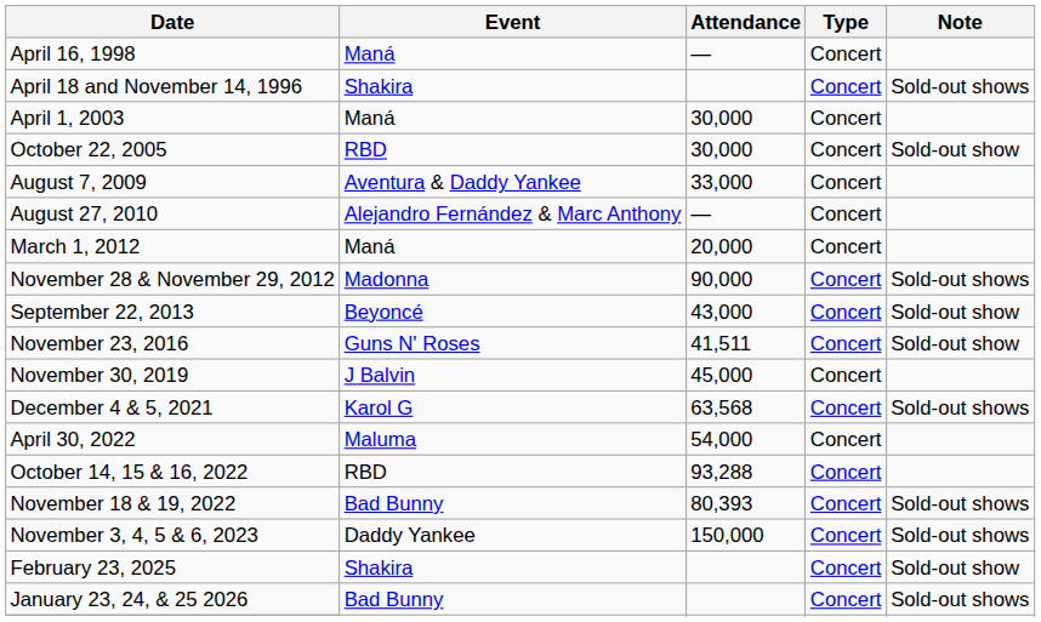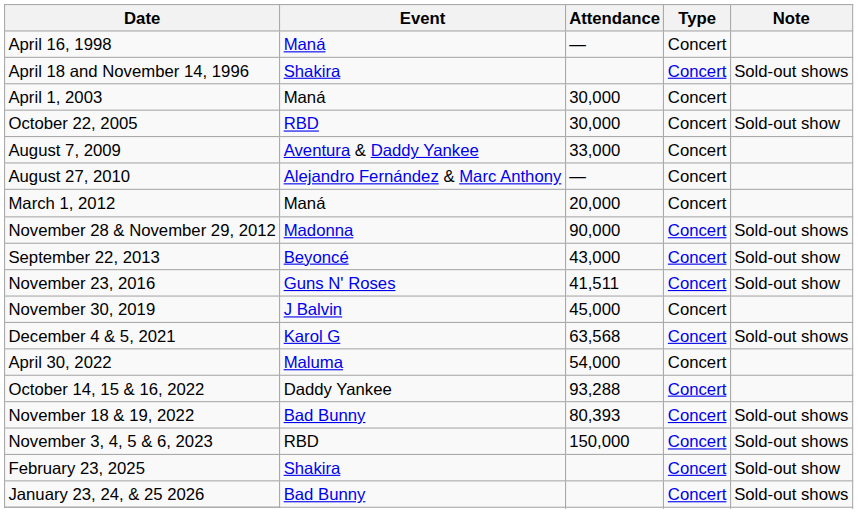October 14, 15 & 16, 2022 | Event: RBD -> Daddy Yankee
November 3, 4, 5 & 6, 2023 | Event: Daddy Yankee -> RBD
